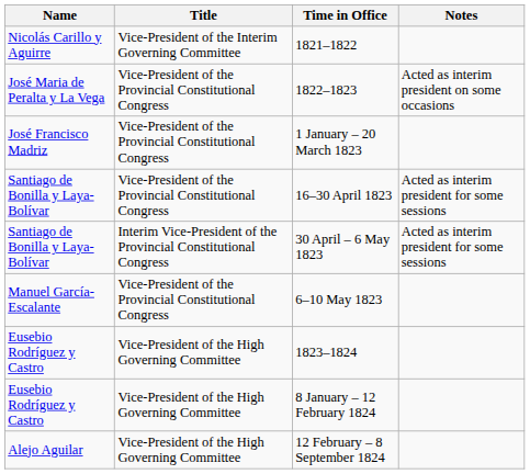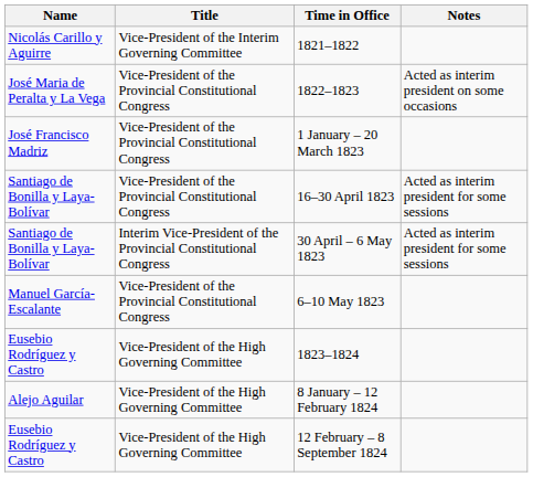8 January – 12 February 1824 | Name: Eusebio Rodríguez y Castro -> Alejo Aguilar
12 February – 8 September 1824 | Name: Alejo Aguilar -> Eusebio Rodríguez y Castro
